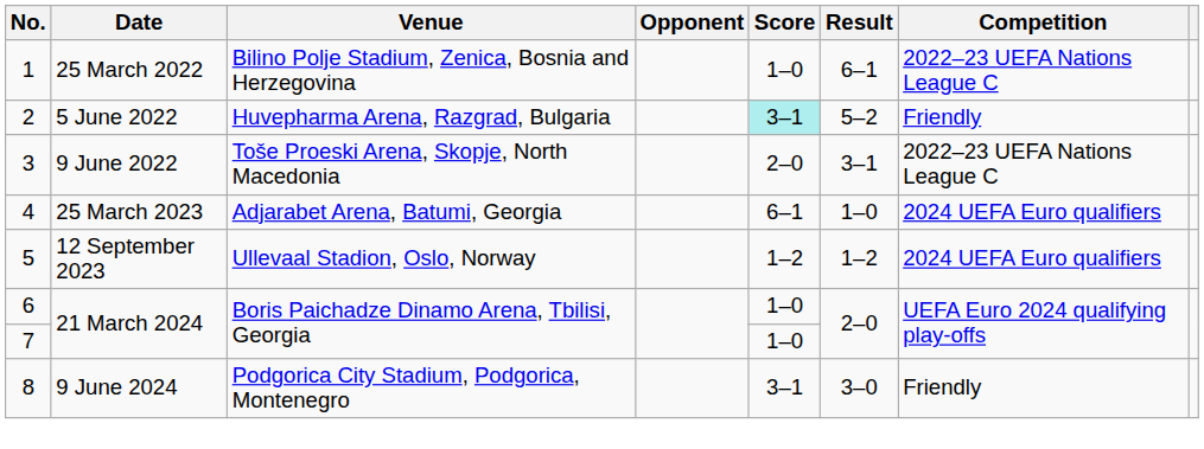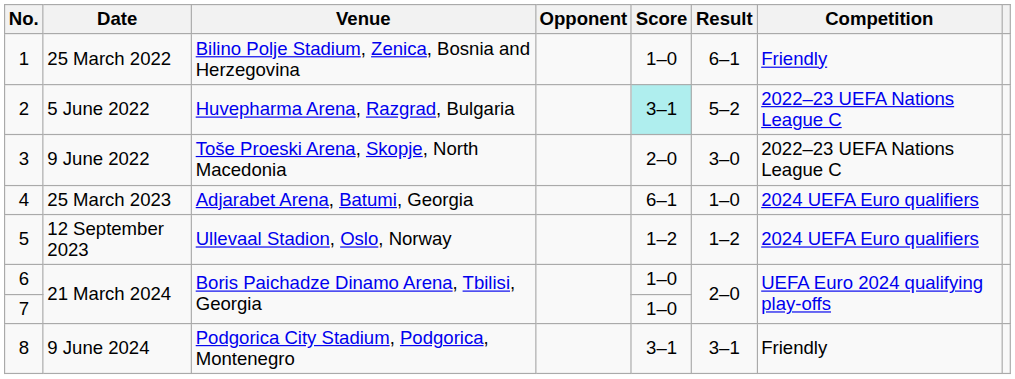1 | Competition: 2022–23 UEFA Nations League C -> Friendly
2 | Competition: Friendly -> 2022–23 UEFA Nations League C
3 | Result: 3–1 -> 3–0
8 | Result: 3–0 -> 3–1
